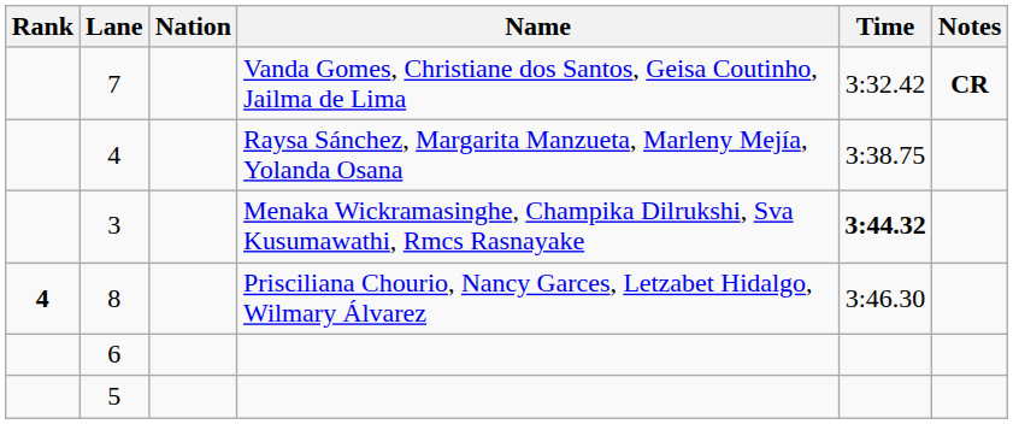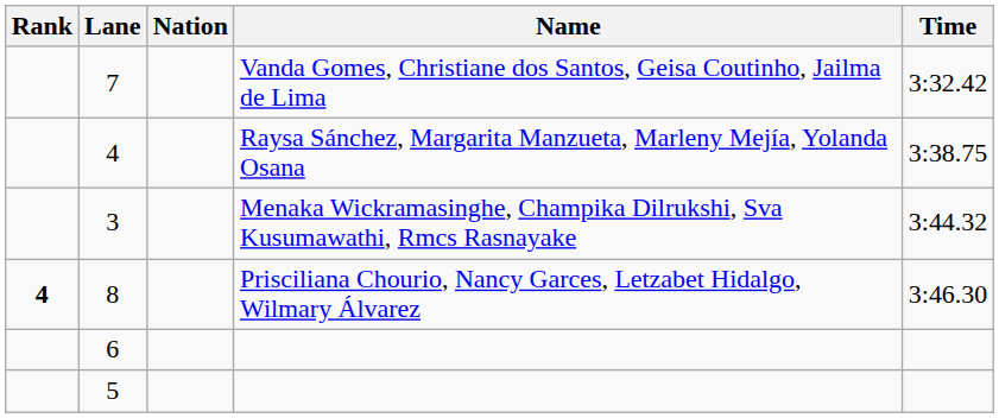- column: Notes | CR
3 | Time: bold -> normal
